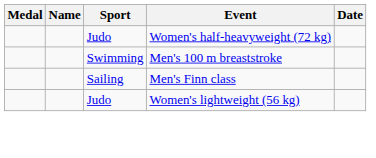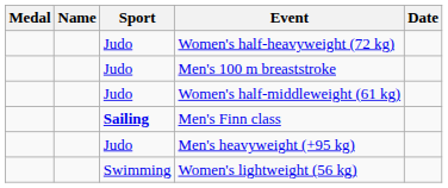Men's 100 m breaststroke | Sport: Swimming -> Judo
+ row: Judo | Women's half-middleweight (61 kg)
Men's Finn class | Sport: normal -> bold
+ row: Judo | Men's heavyweight (+95 kg)
Women's lightweight (56 kg) | Sport: Judo -> Swimming
